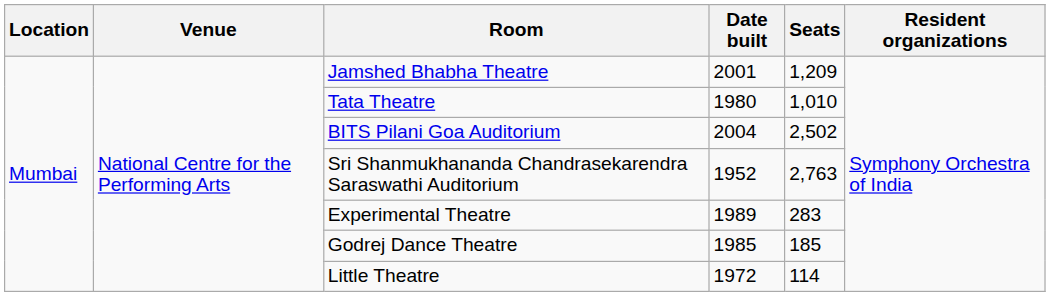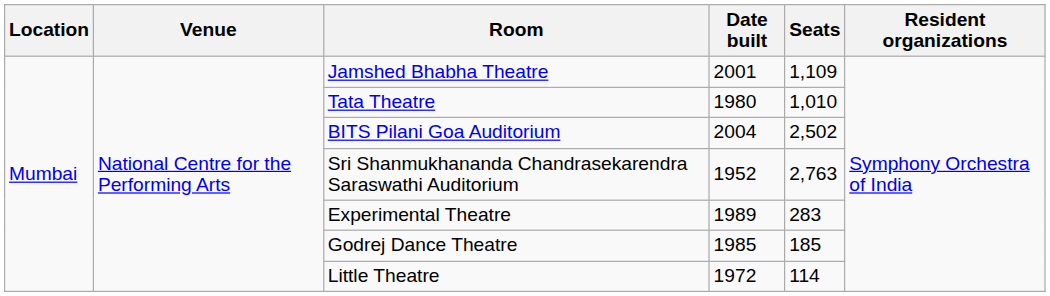Jamshed Bhabha Theatre | Seats: 1,209 -> 1,109
